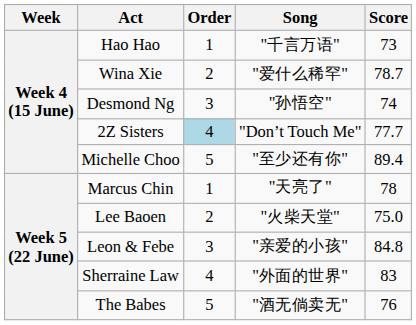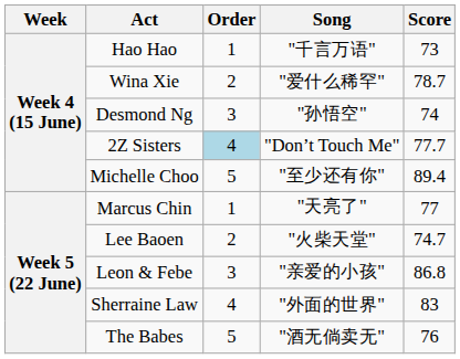Marcus Chin | Score: 78 -> 77
Lee Baoen | Score: 75.0 -> 74.7
Leon & Febe | Score: 84.8 -> 86.8
